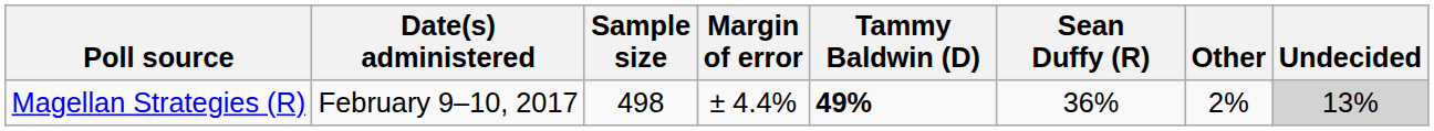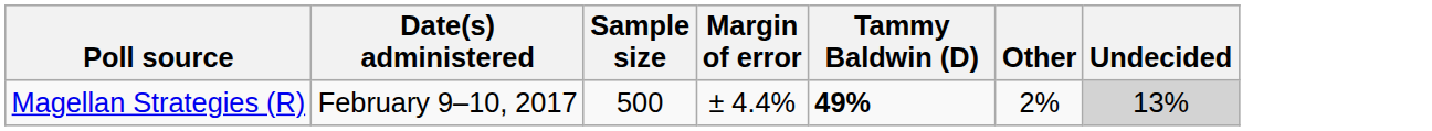- column: Sean Duffy (R) | 36%
Magellan Strategies (R) | Sample size: 498 -> 500
